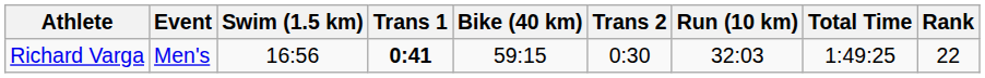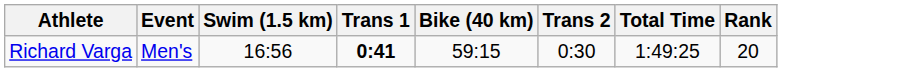- column: Run (10 km) | 32:03
Richard Varga | Rank: 22 -> 20
